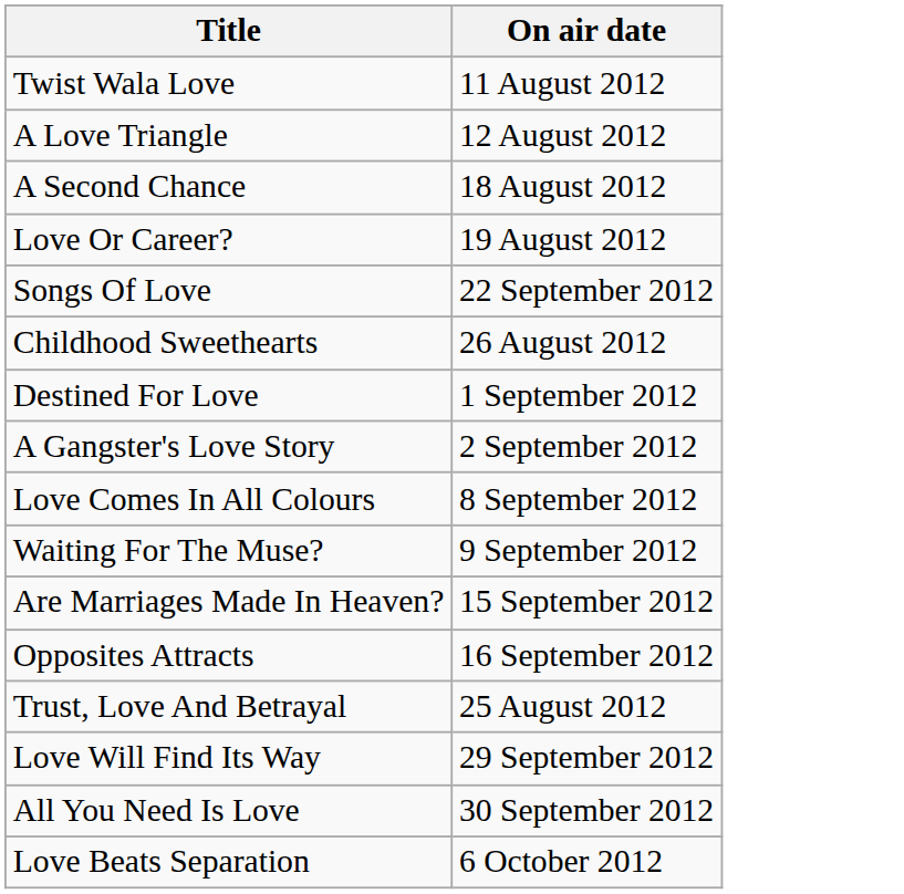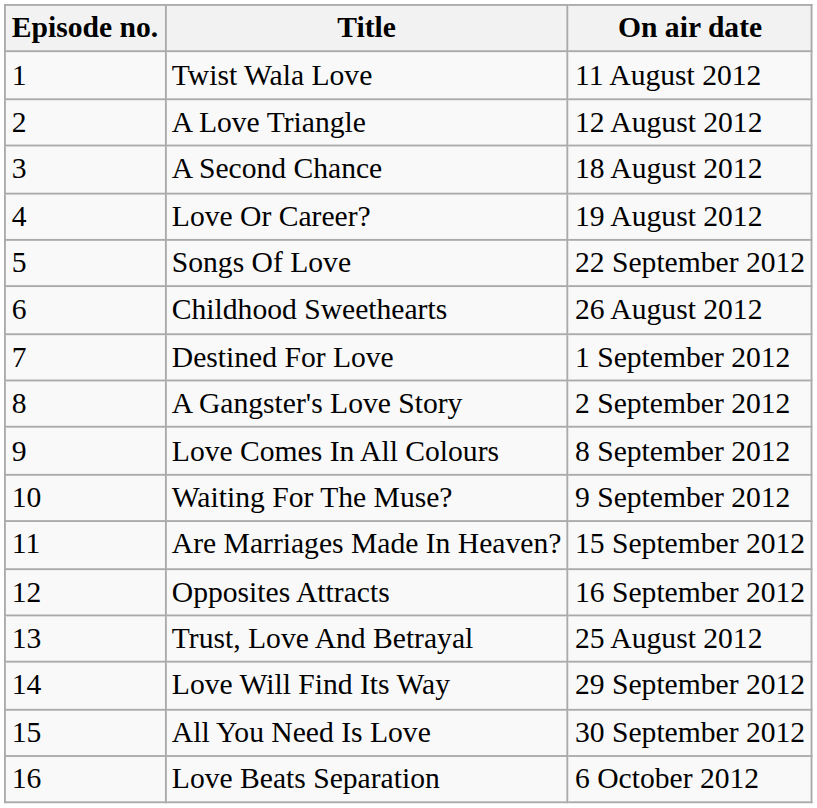+ column: Episode no. | 1 | 2 | 3 | 4 | 5 | 6 | 7 | 8 | 9 | 10 | 11 | 12 | 13 | 14 | 15 | 16
